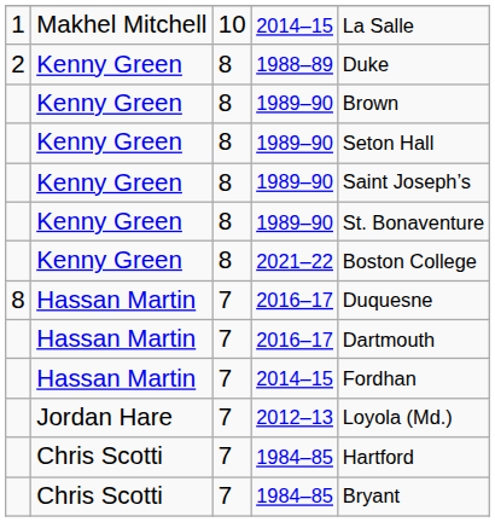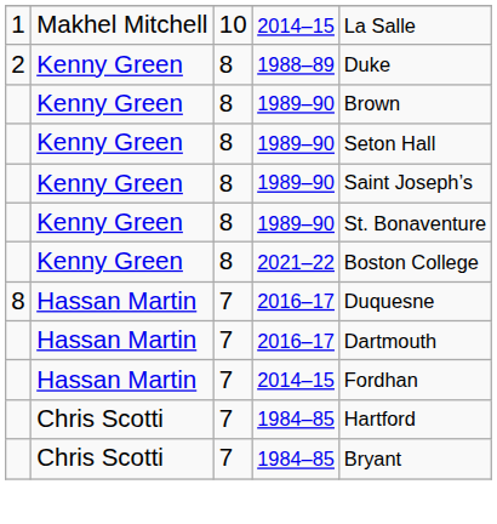- row: Jordan Hare | 7 | 2012–13 | Loyola (Md.)
